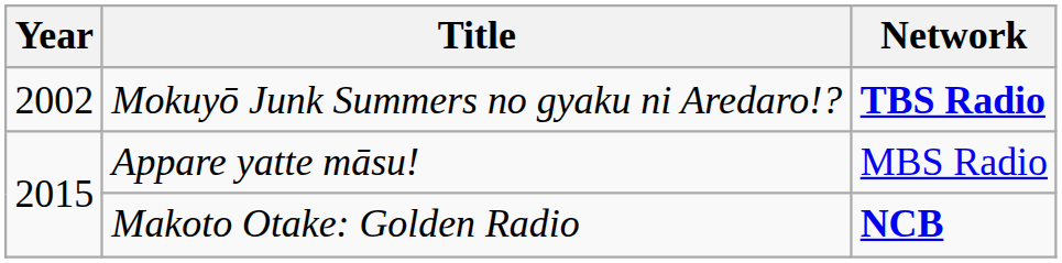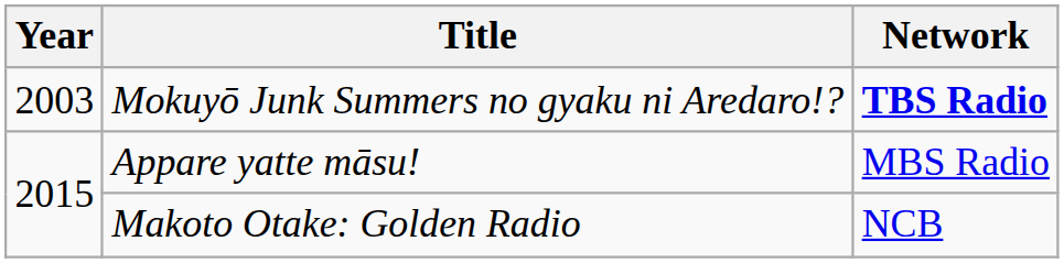Mokuyō Junk Summers no gyaku ni Aredaro!? | Year: 2002 -> 2003
Makoto Otake: Golden Radio | Network: bold -> normal
